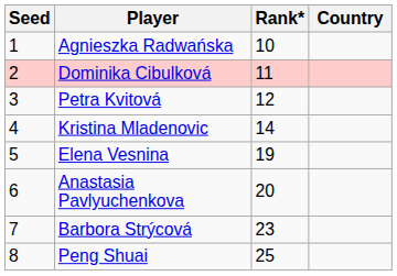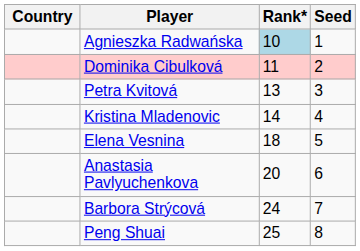columns swapped: Country <-> Seed
Agnieszka Radwańska | Rank*: no background -> lightblue background
Petra Kvitová | Rank*: 12 -> 13
Elena Vesnina | Rank*: 19 -> 18
Barbora Strýcová | Rank*: 23 -> 24
